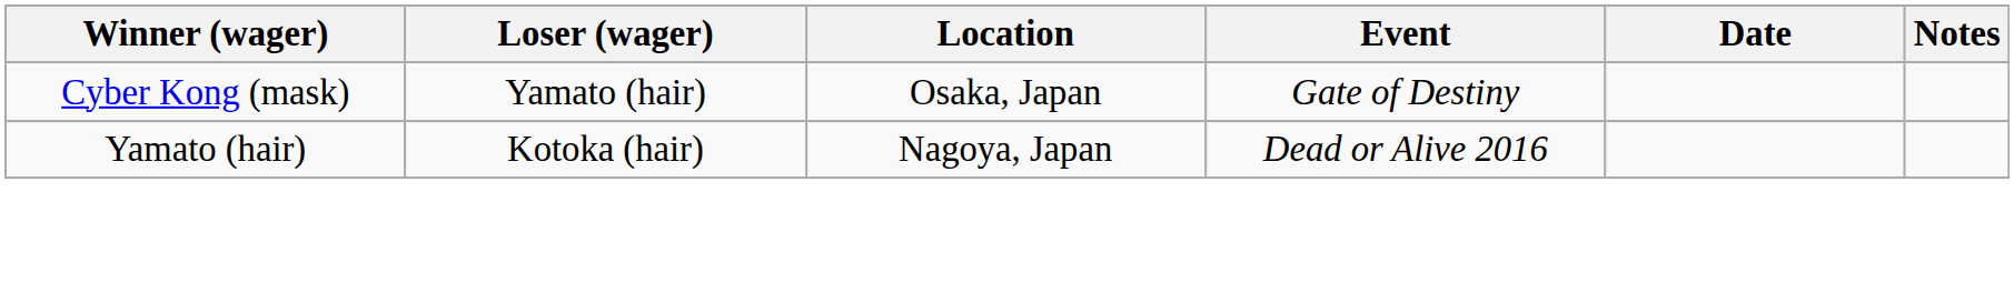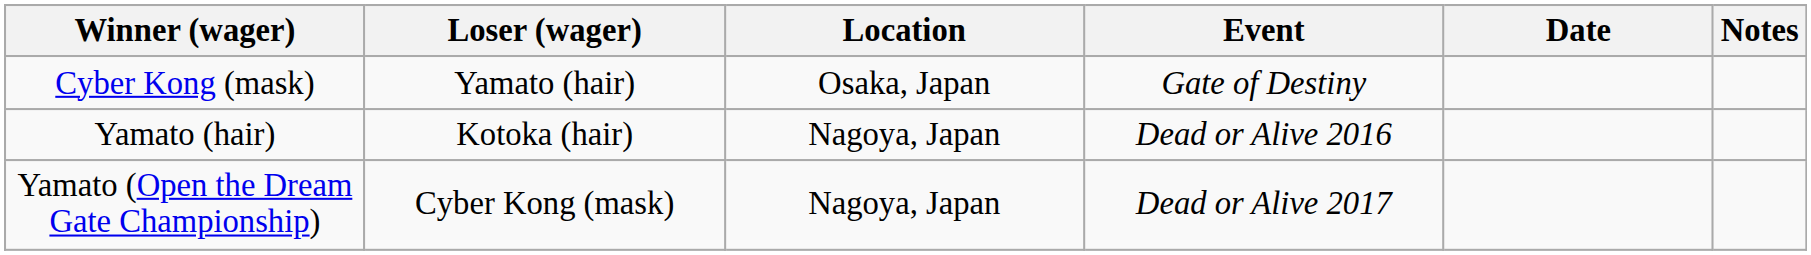+ row: Yamato (Open the Dream Gate Championship) | Cyber Kong (mask) | Nagoya, Japan | Dead or Alive 2017
